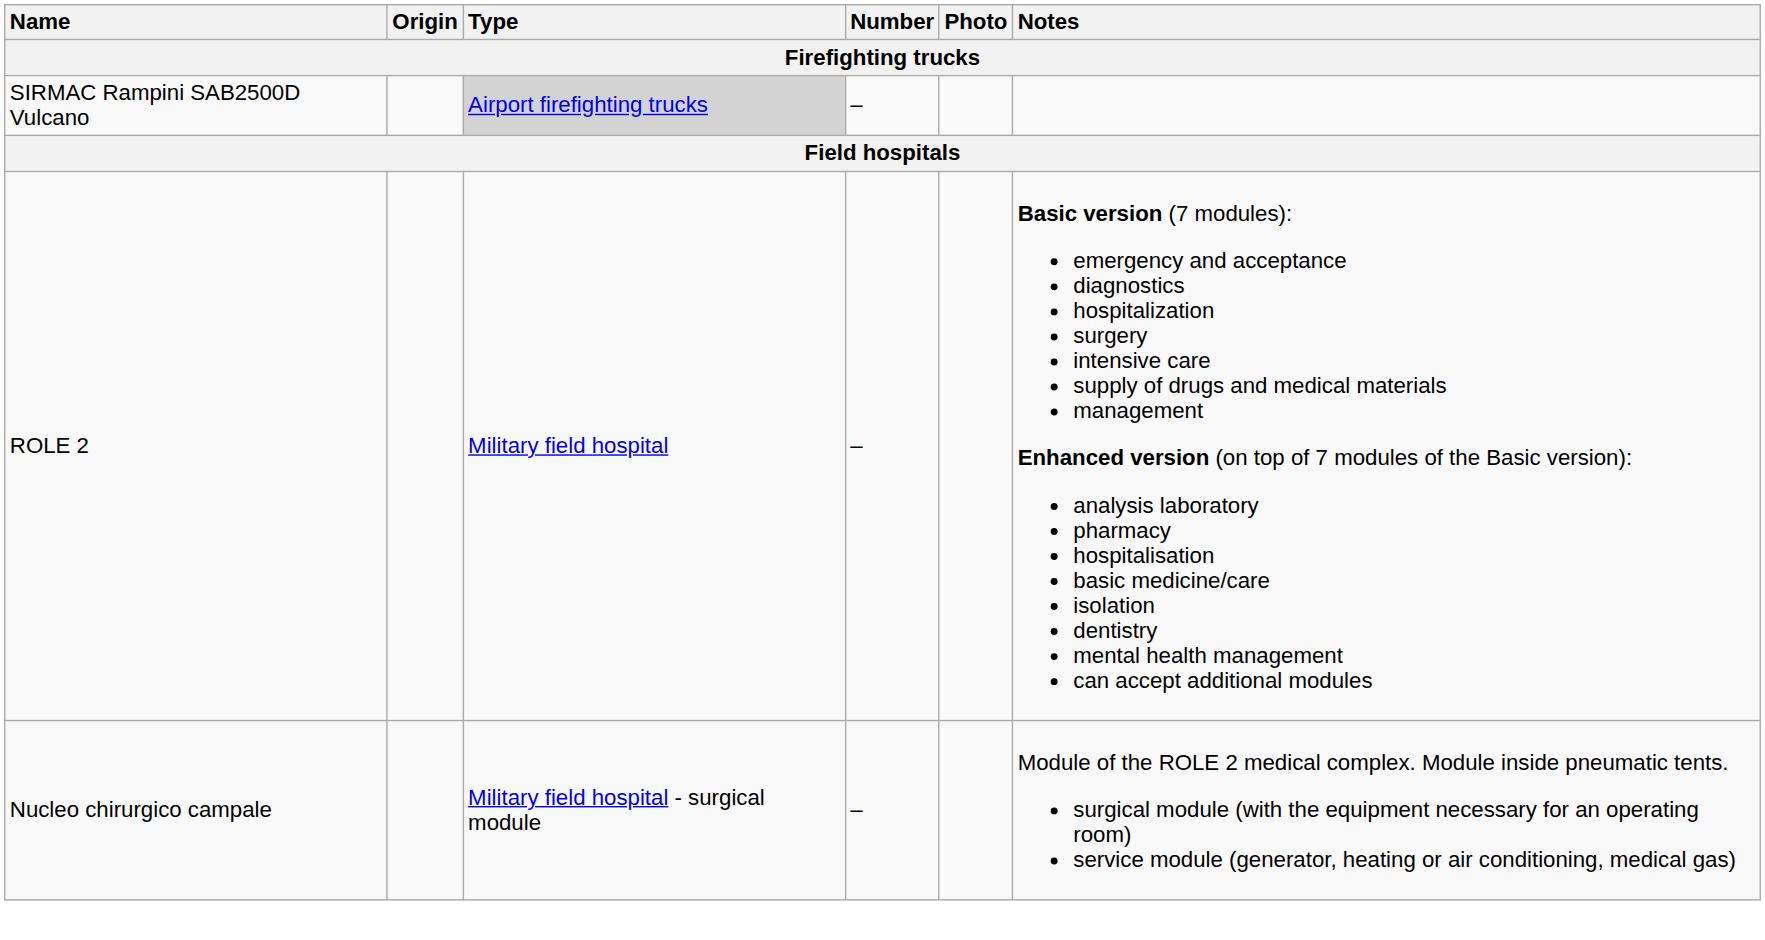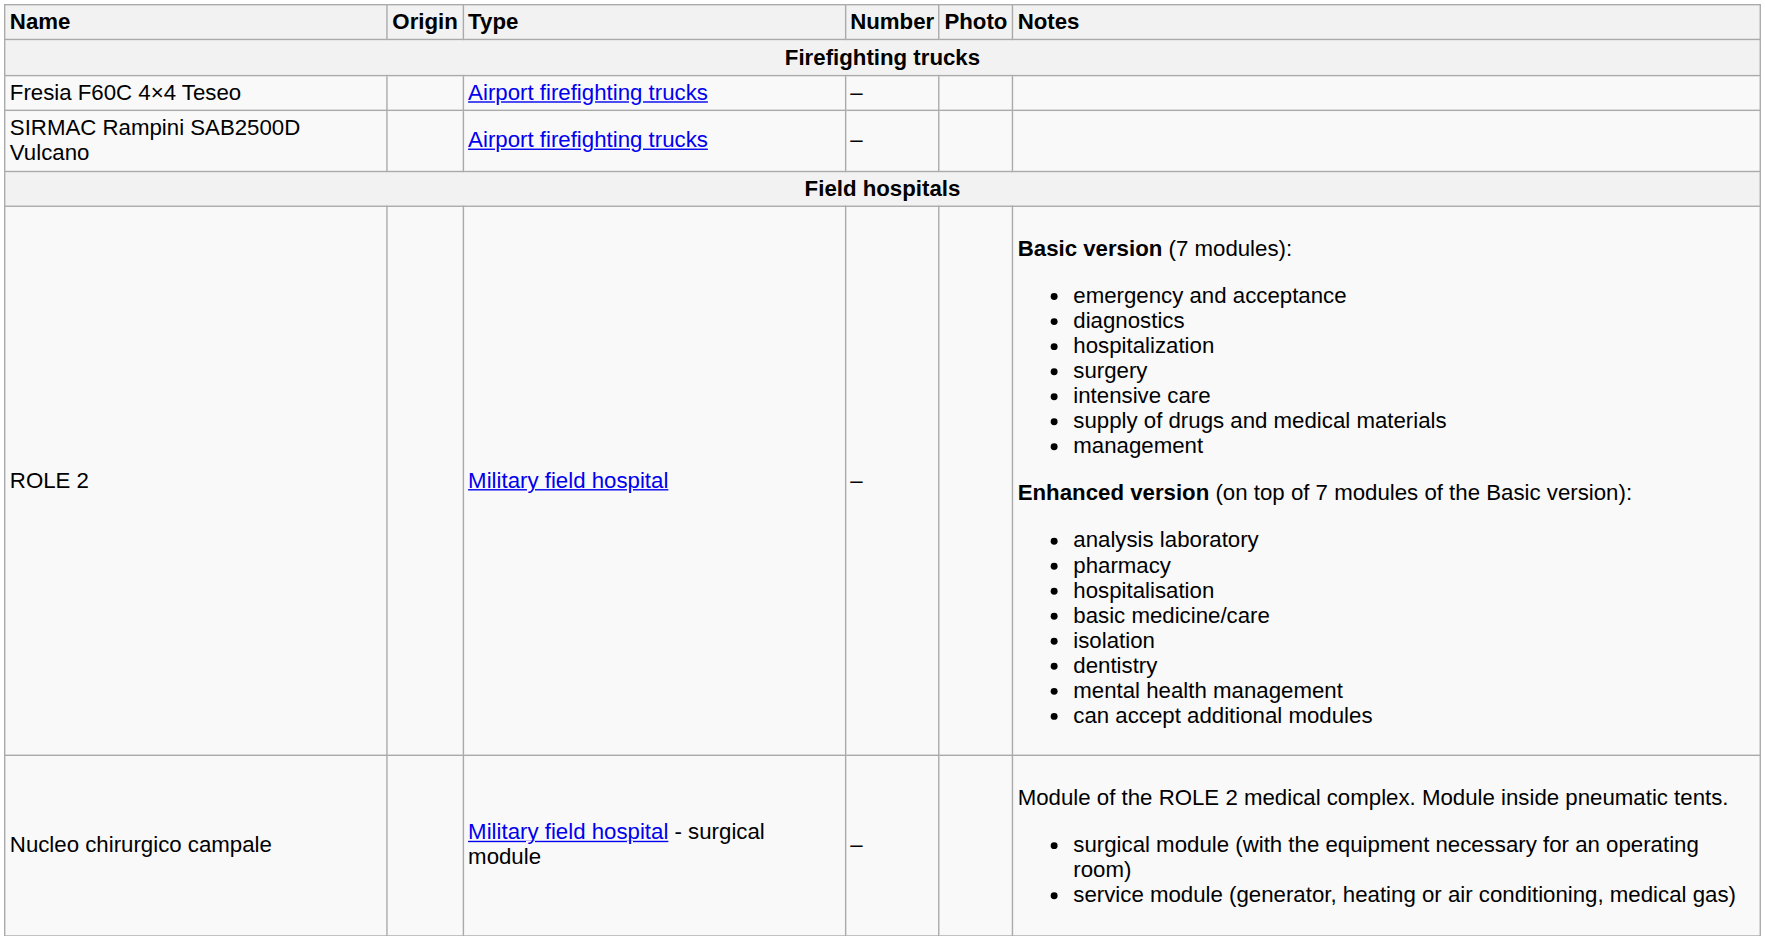+ row: Fresia F60C 4×4 Teseo | Airport firefighting trucks | –
SIRMAC Rampini SAB2500D Vulcano | Type: lightgrey background -> no background
